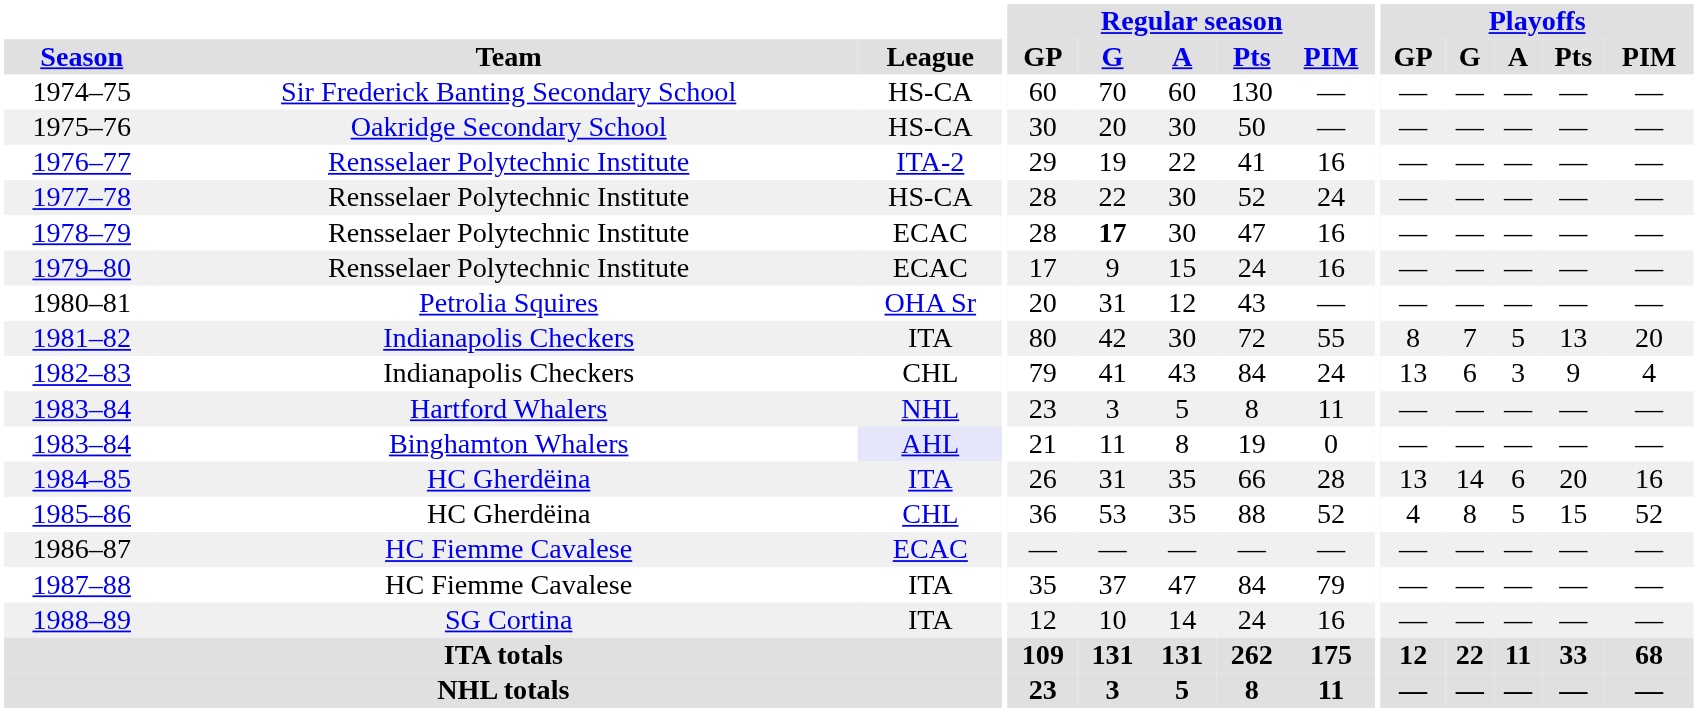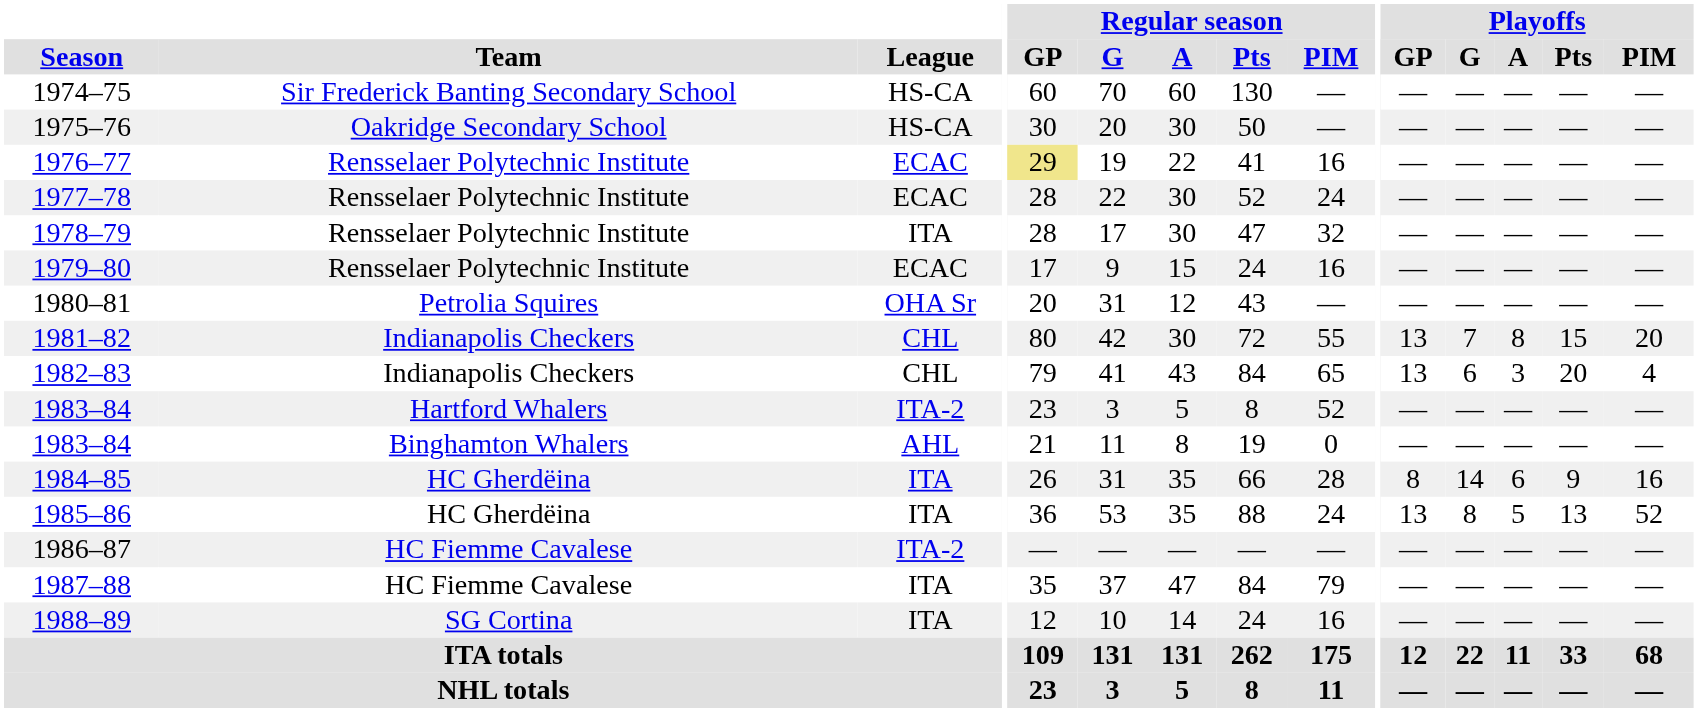1976–77 | League: ITA-2 -> ECAC
1976–77 | Regular season / GP: no background -> khaki background
1977–78 | League: HS-CA -> ECAC
1978–79 | League: ECAC -> ITA
1978–79 | Regular season / G: bold -> normal
1978–79 | Regular season / PIM: 16 -> 32
1981–82 | League: ITA -> CHL
1981–82 | Playoffs / GP: 8 -> 13
1981–82 | Playoffs / A: 5 -> 8
1981–82 | Playoffs / Pts: 13 -> 15
1982–83 | Regular season / PIM: 24 -> 65
1982–83 | Playoffs / Pts: 9 -> 20
1983–84 / Hartford Whalers | League: NHL -> ITA-2
1983–84 / Hartford Whalers | Regular season / PIM: 11 -> 52
1983–84 / Binghamton Whalers | League: lavender background -> no background
1984–85 | Playoffs / GP: 13 -> 8
1984–85 | Playoffs / Pts: 20 -> 9
1985–86 | League: CHL -> ITA
1985–86 | Regular season / PIM: 52 -> 24
1985–86 | Playoffs / GP: 4 -> 13
1985–86 | Playoffs / Pts: 15 -> 13
1986–87 | League: ECAC -> ITA-2
